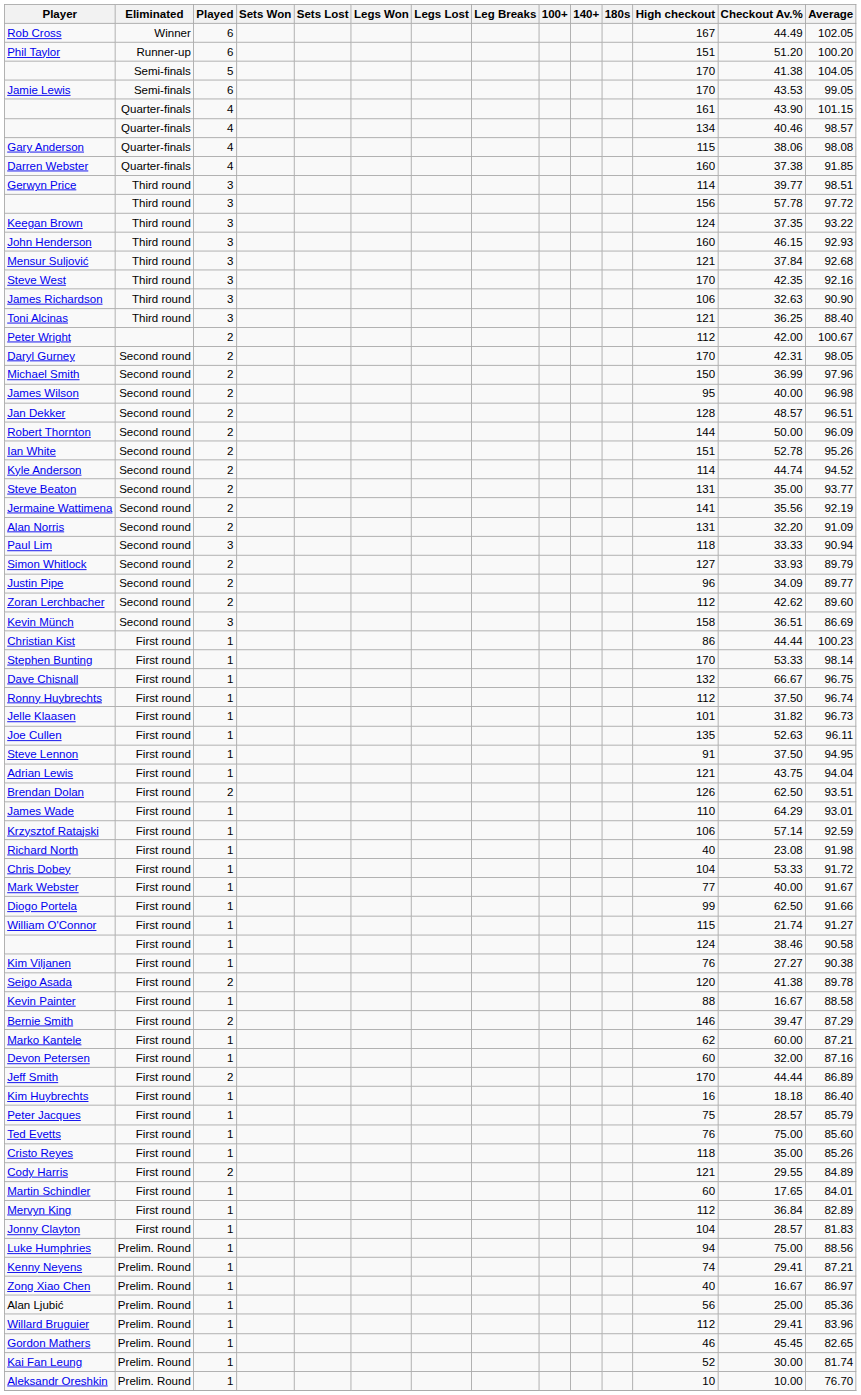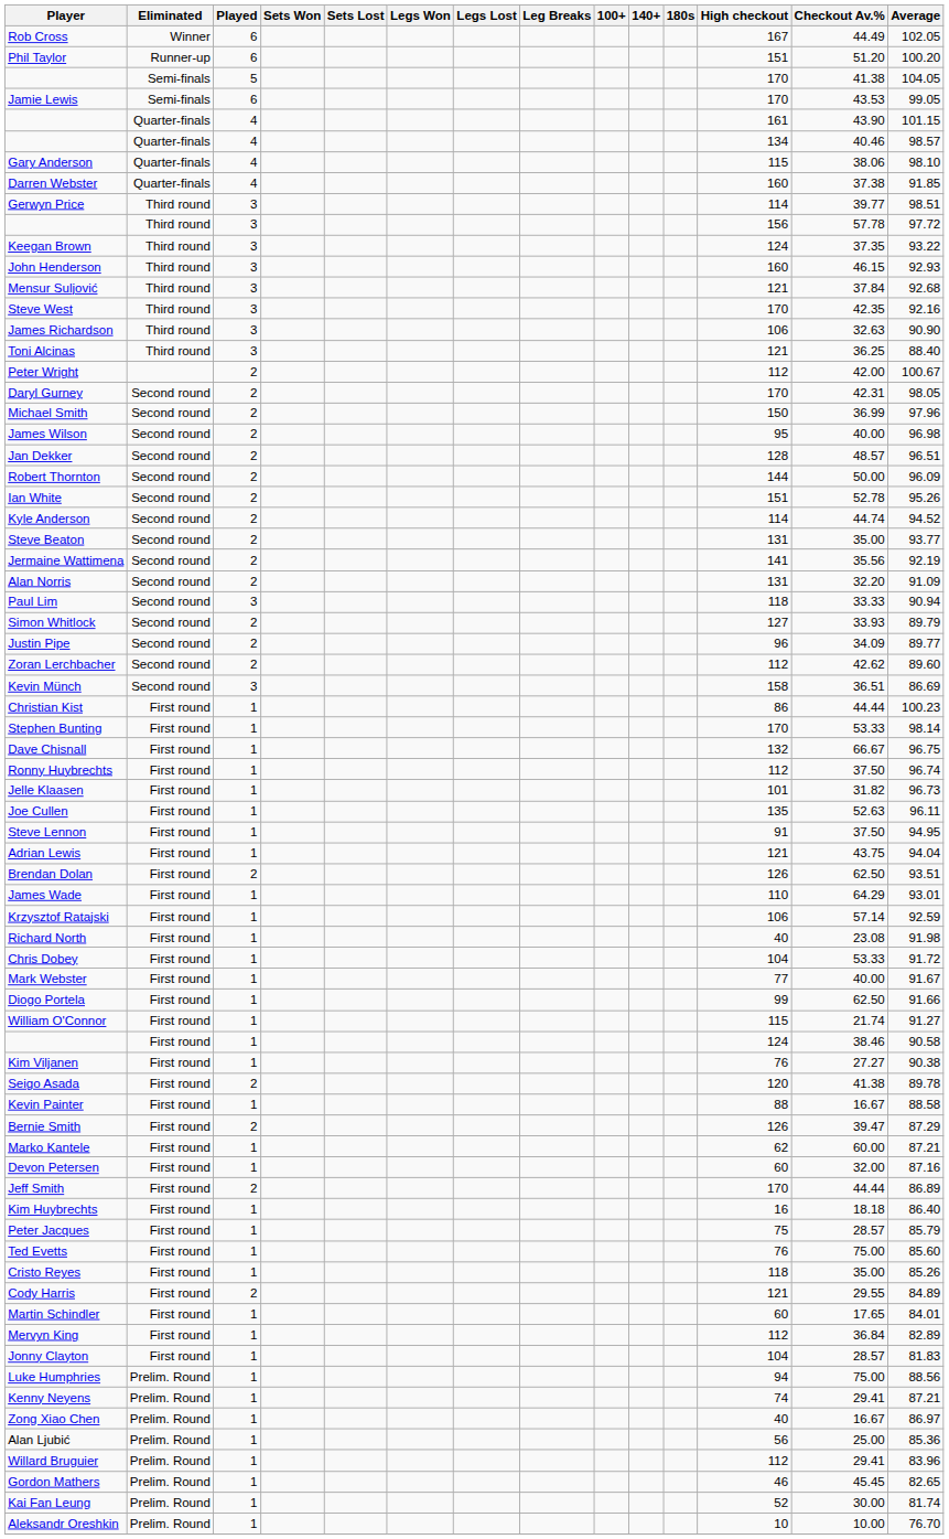Gary Anderson | Average: 98.08 -> 98.10
Bernie Smith | High checkout: 146 -> 126
